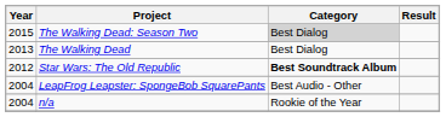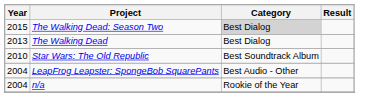Star Wars: The Old Republic | Year: 2012 -> 2010
Star Wars: The Old Republic | Category: bold -> normal
